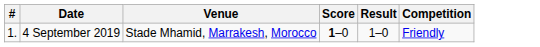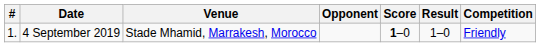+ column: Opponent
